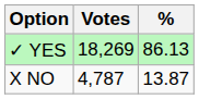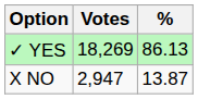X NO | Votes: 4,787 -> 2,947
